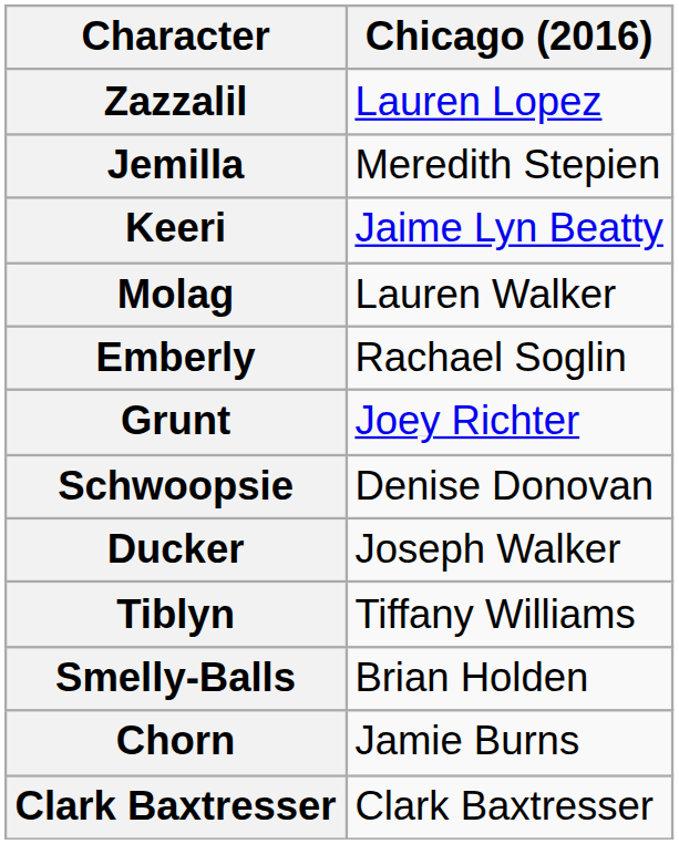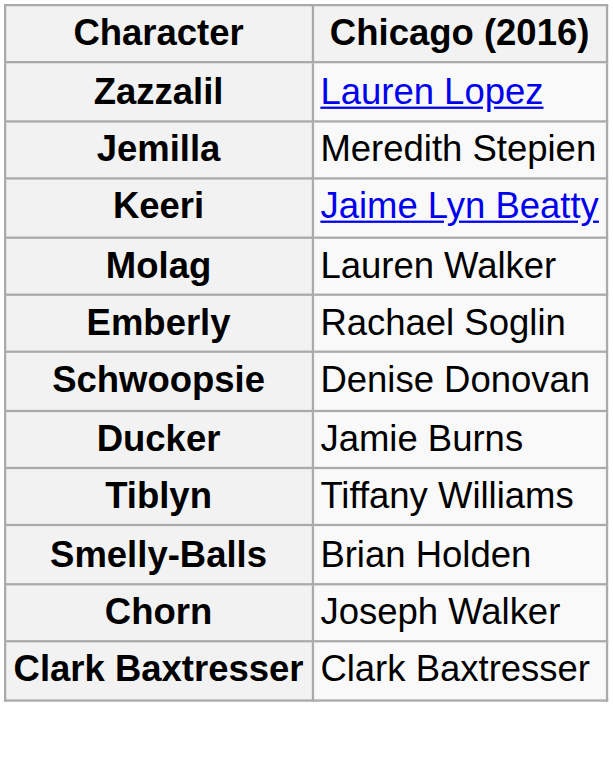- row: Grunt | Joey Richter
Ducker | Chicago (2016): Joseph Walker -> Jamie Burns
Chorn | Chicago (2016): Jamie Burns -> Joseph Walker
